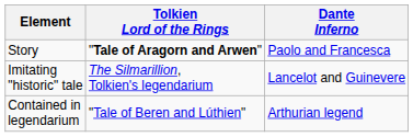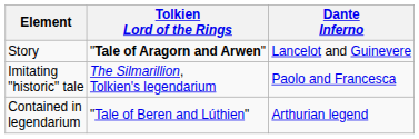Story | Dante Inferno: Paolo and Francesca -> Lancelot and Guinevere
Imitating "historic" tale | Dante Inferno: Lancelot and Guinevere -> Paolo and Francesca
